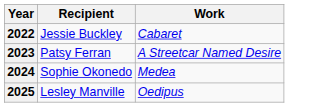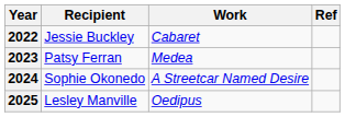+ column: Ref
2023 | Work: A Streetcar Named Desire -> Medea
2024 | Work: Medea -> A Streetcar Named Desire
